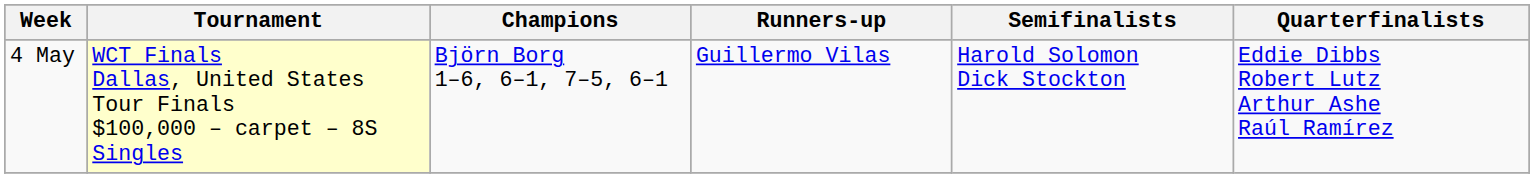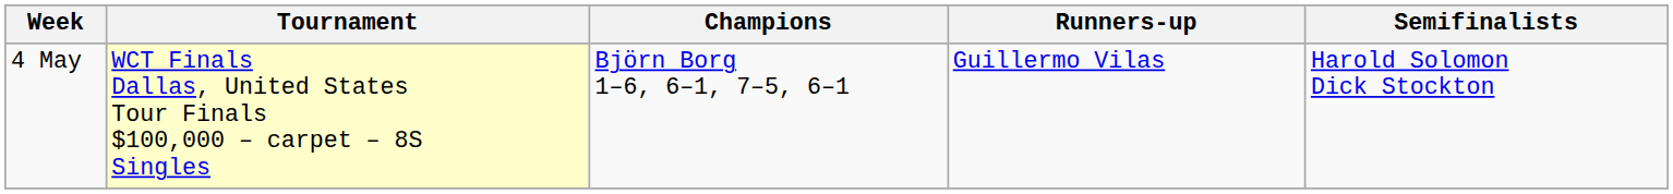- column: Quarterfinalists | Eddie Dibbs Robert Lutz Arthur Ashe Raúl Ramírez
